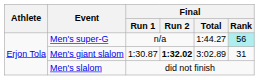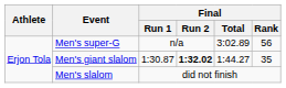Men's super-G | Final / Total: 1:44.27 -> 3:02.89
Men's super-G | Final / Rank: paleturquoise background -> no background
Men's giant slalom | Final / Total: 3:02.89 -> 1:44.27
Men's giant slalom | Final / Rank: 31 -> 35
